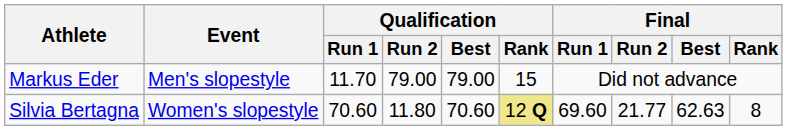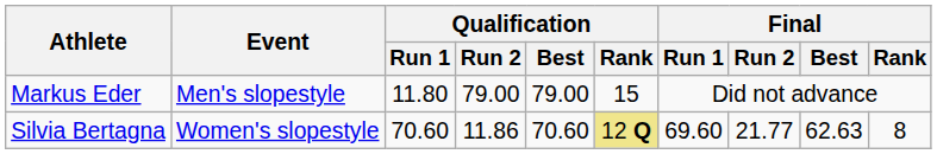Markus Eder | Qualification / Run 1: 11.70 -> 11.80
Silvia Bertagna | Qualification / Run 2: 11.80 -> 11.86
